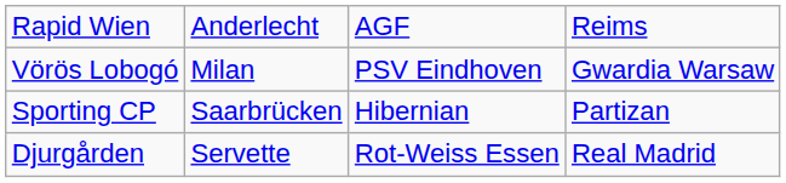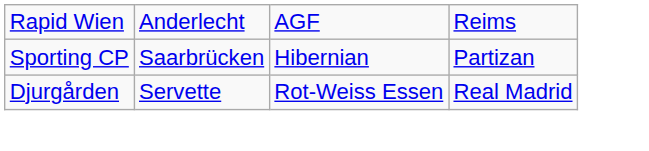- row: Vörös Lobogó | Milan | PSV Eindhoven | Gwardia Warsaw
